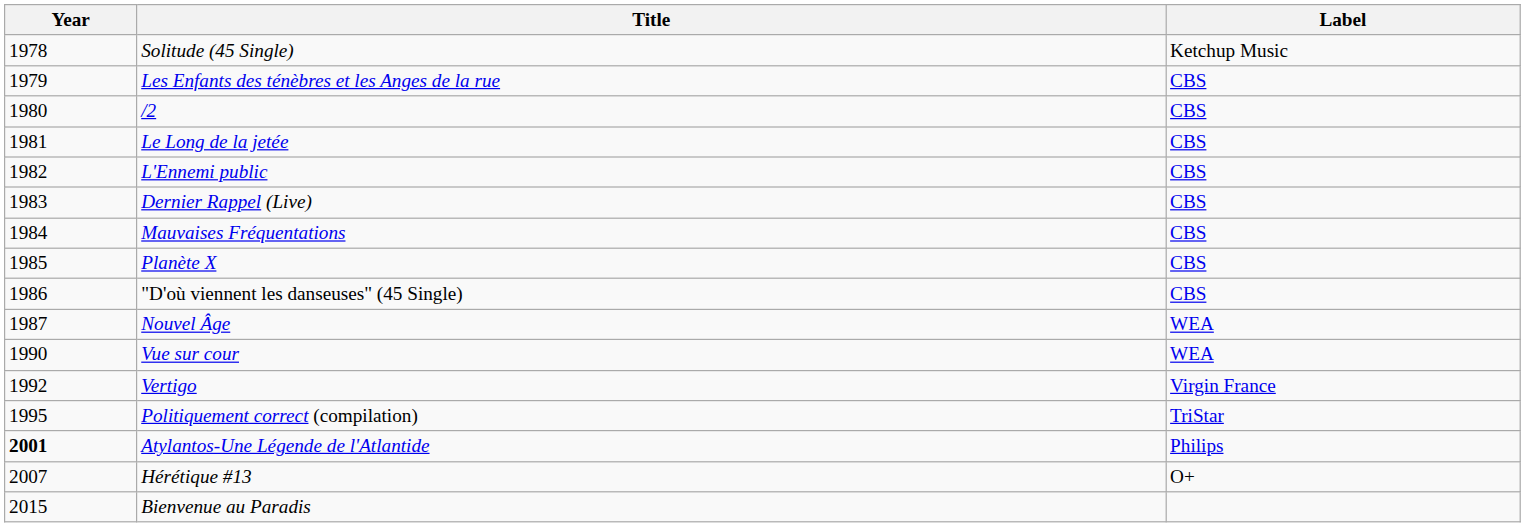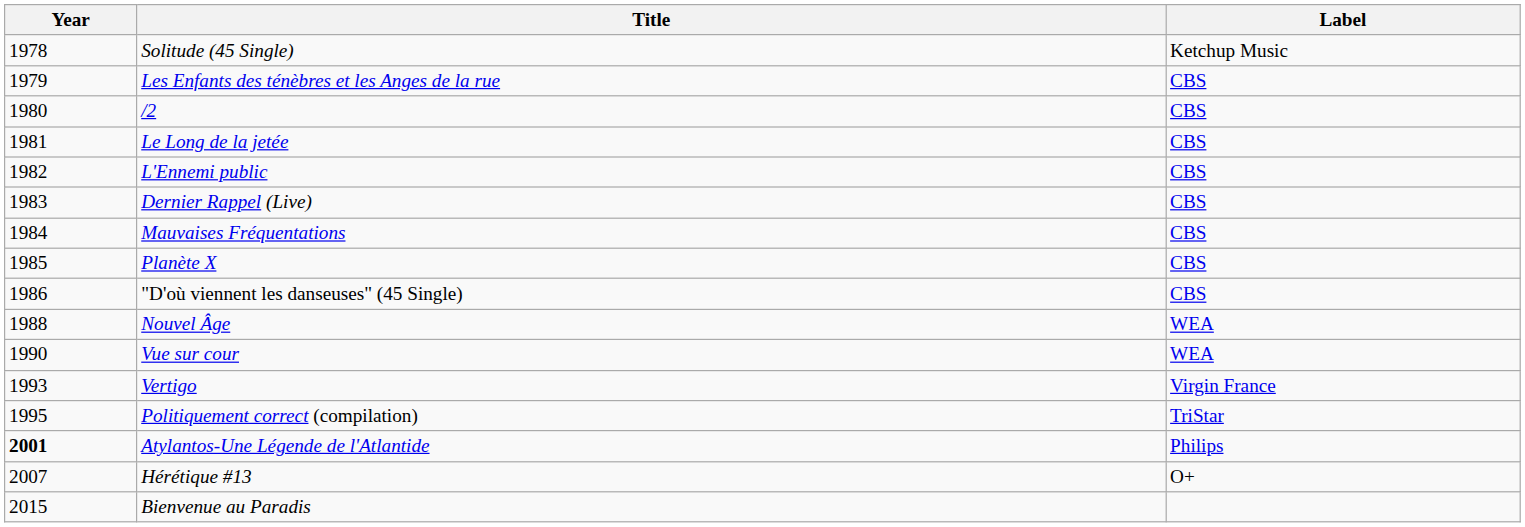Nouvel Âge | Year: 1987 -> 1988
Vertigo | Year: 1992 -> 1993
